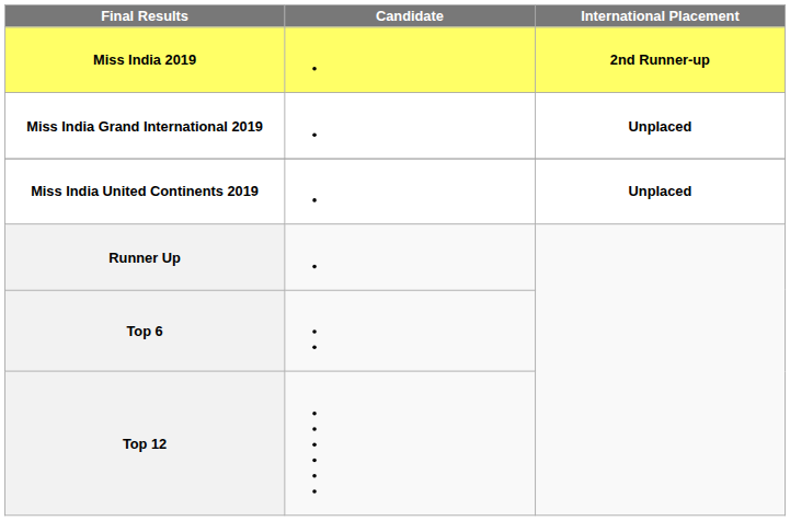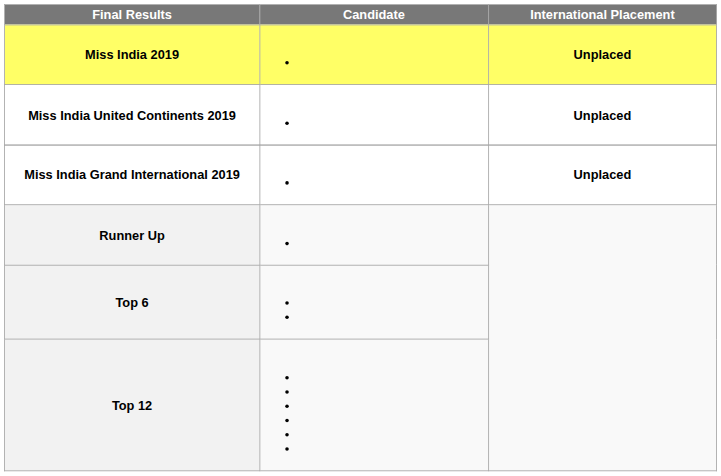Miss India 2019 | International Placement: 2nd Runner-up -> Unplaced
rows swapped: Miss India Grand International 2019 <-> Miss India United Continents 2019
